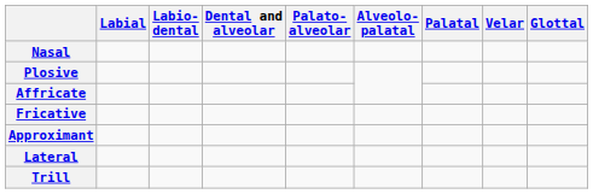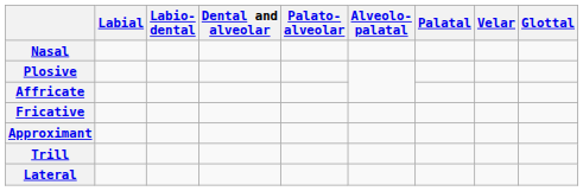rows swapped: Lateral <-> Trill
